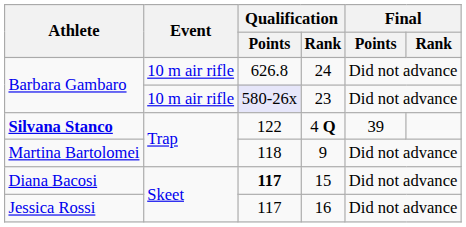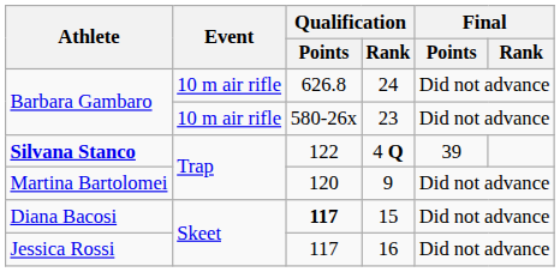23 | Qualification / Points: lavender background -> no background
9 | Qualification / Points: 118 -> 120
